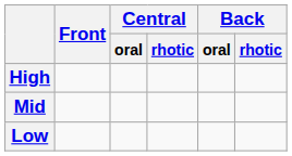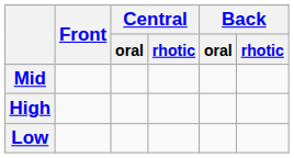rows swapped: High <-> Mid
